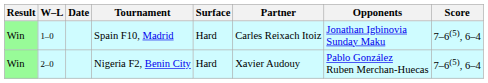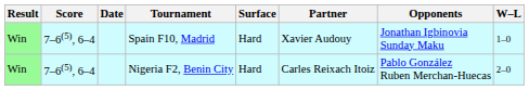columns swapped: W–L <-> Score
Spain F10, Madrid | Partner: Carles Reixach Itoiz -> Xavier Audouy
Nigeria F2, Benin City | Partner: Xavier Audouy -> Carles Reixach Itoiz
